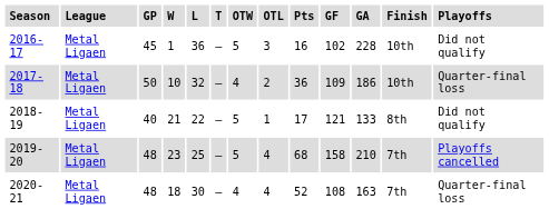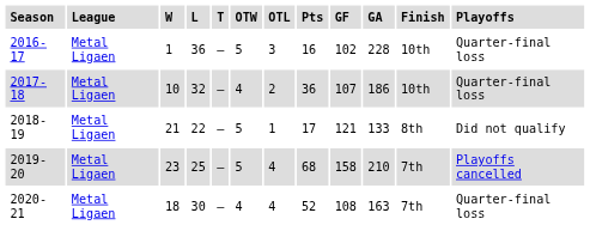- column: GP | 45 | 50 | 40 | 48 | 48
2016-17 | Playoffs: Did not qualify -> Quarter-final loss
2017-18 | GF: 109 -> 107
